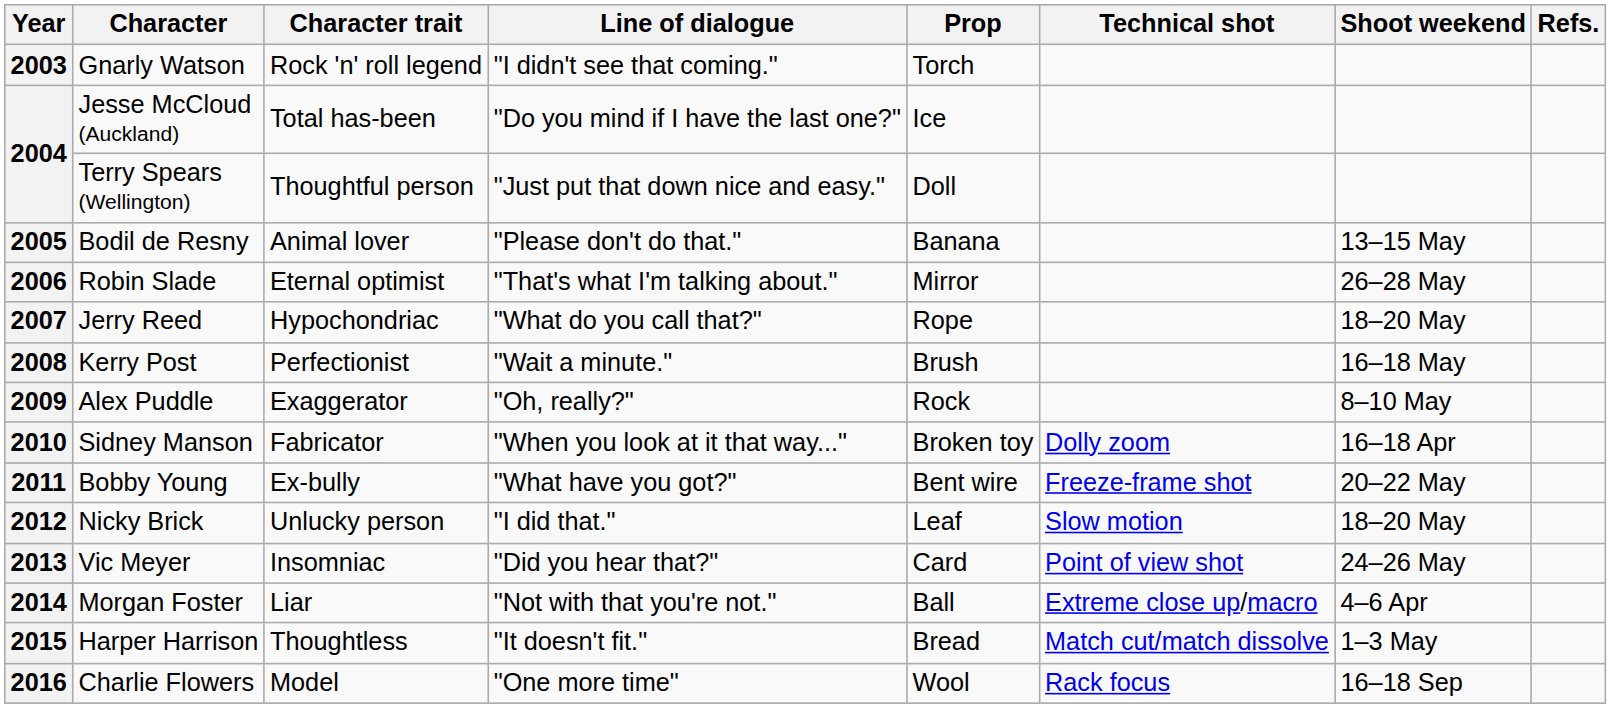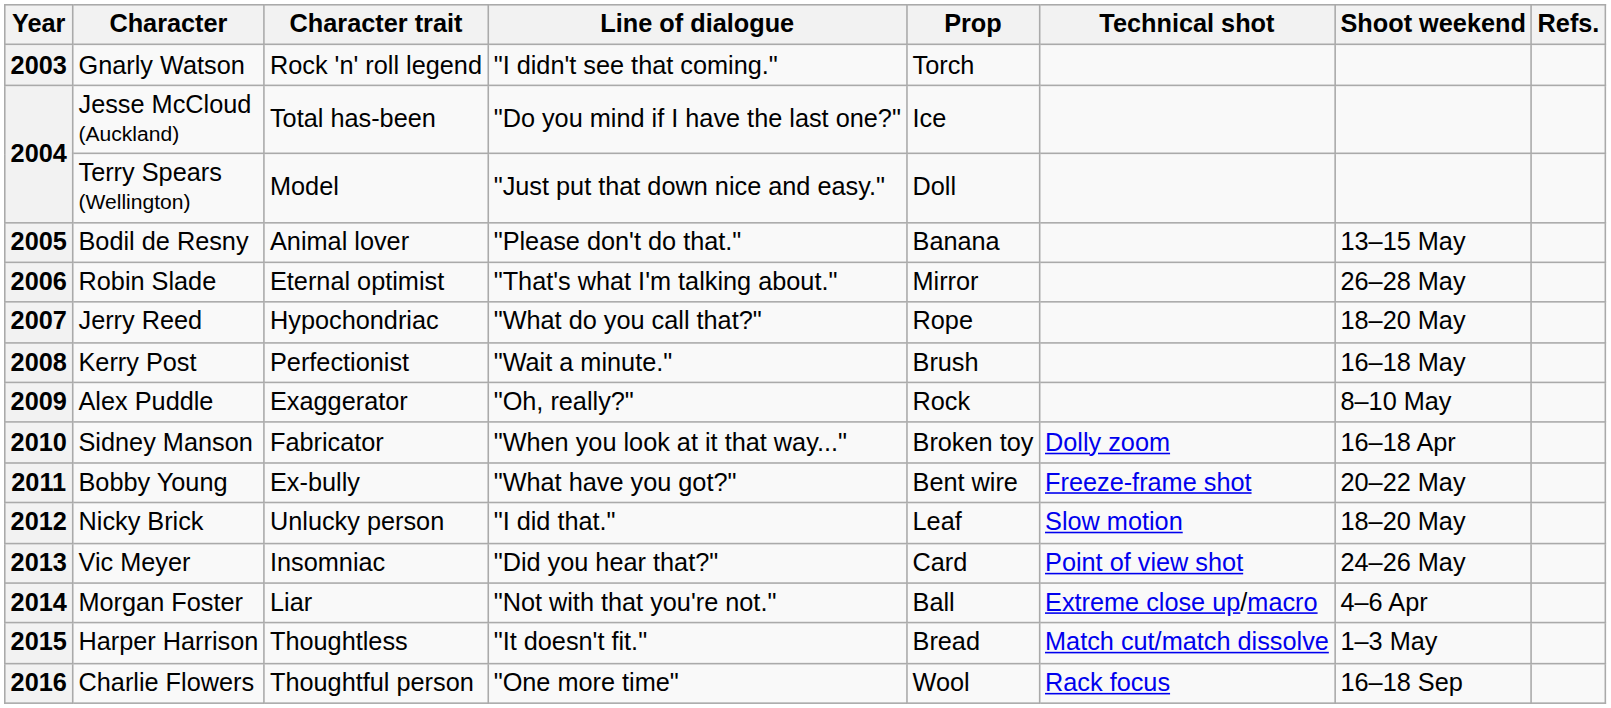2004 / Terry Spears (Wellington) | Character trait: Thoughtful person -> Model
2016 | Character trait: Model -> Thoughtful person
